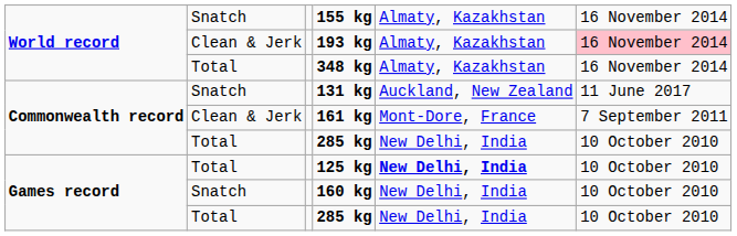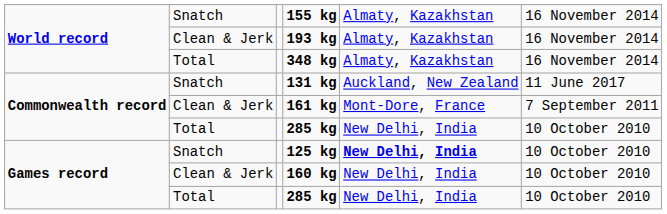193 kg | column 6: pink background -> no background
125 kg | column 2: Total -> Snatch
160 kg | column 2: Snatch -> Clean & Jerk
